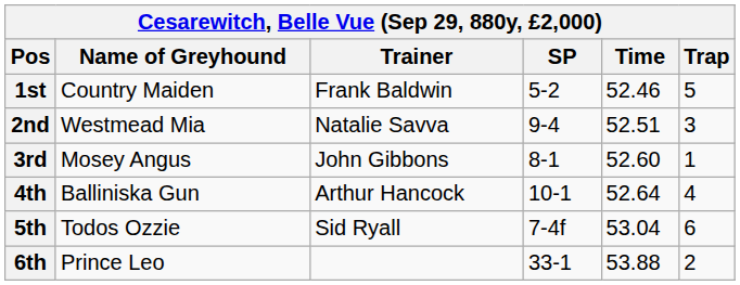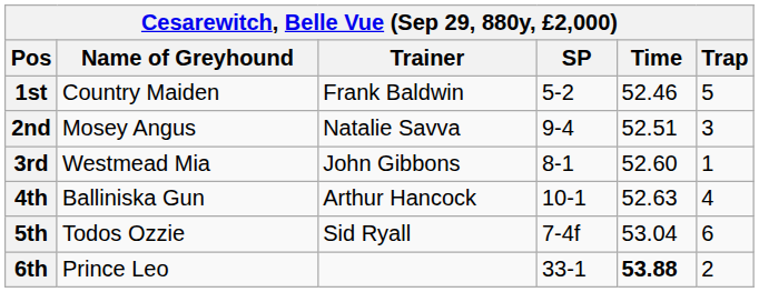2nd | Name of Greyhound: Westmead Mia -> Mosey Angus
3rd | Name of Greyhound: Mosey Angus -> Westmead Mia
4th | Time: 52.64 -> 52.63
6th | Time: normal -> bold
